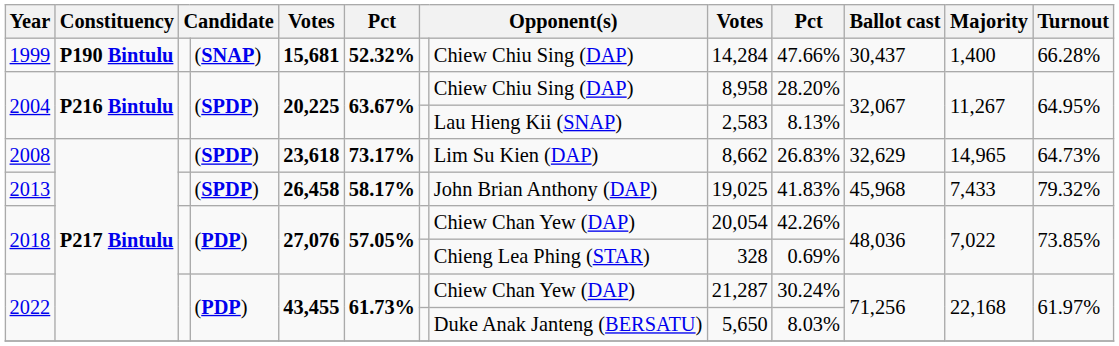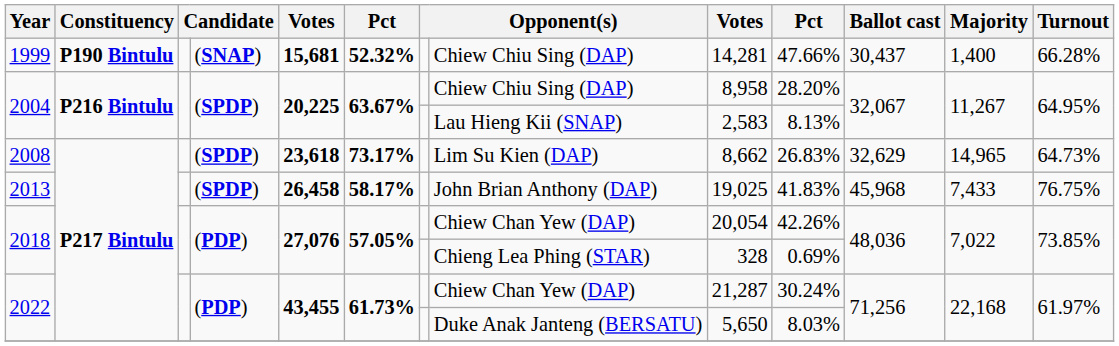1999 | column 9: 14,284 -> 14,281
2013 | Turnout: 79.32% -> 76.75%
